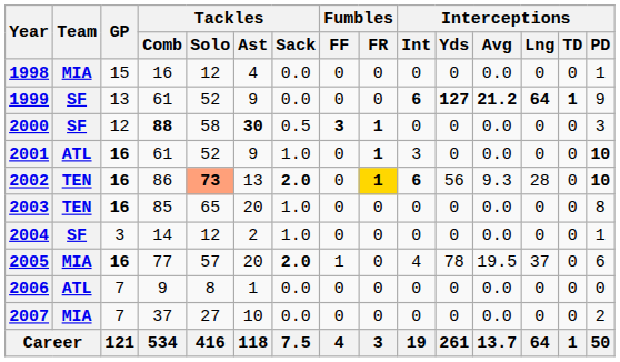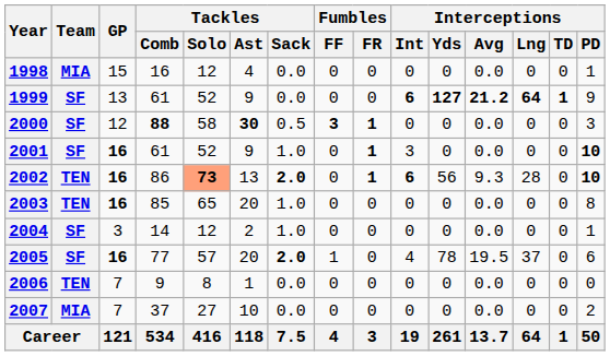2001 | Team: ATL -> SF
2002 | Fumbles / FR: gold background -> no background
2005 | Team: MIA -> SF
2006 | Team: ATL -> TEN
